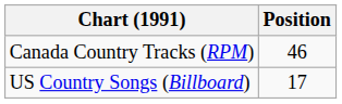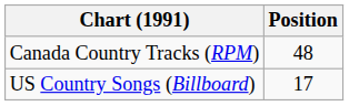Canada Country Tracks (RPM) | Position: 46 -> 48
